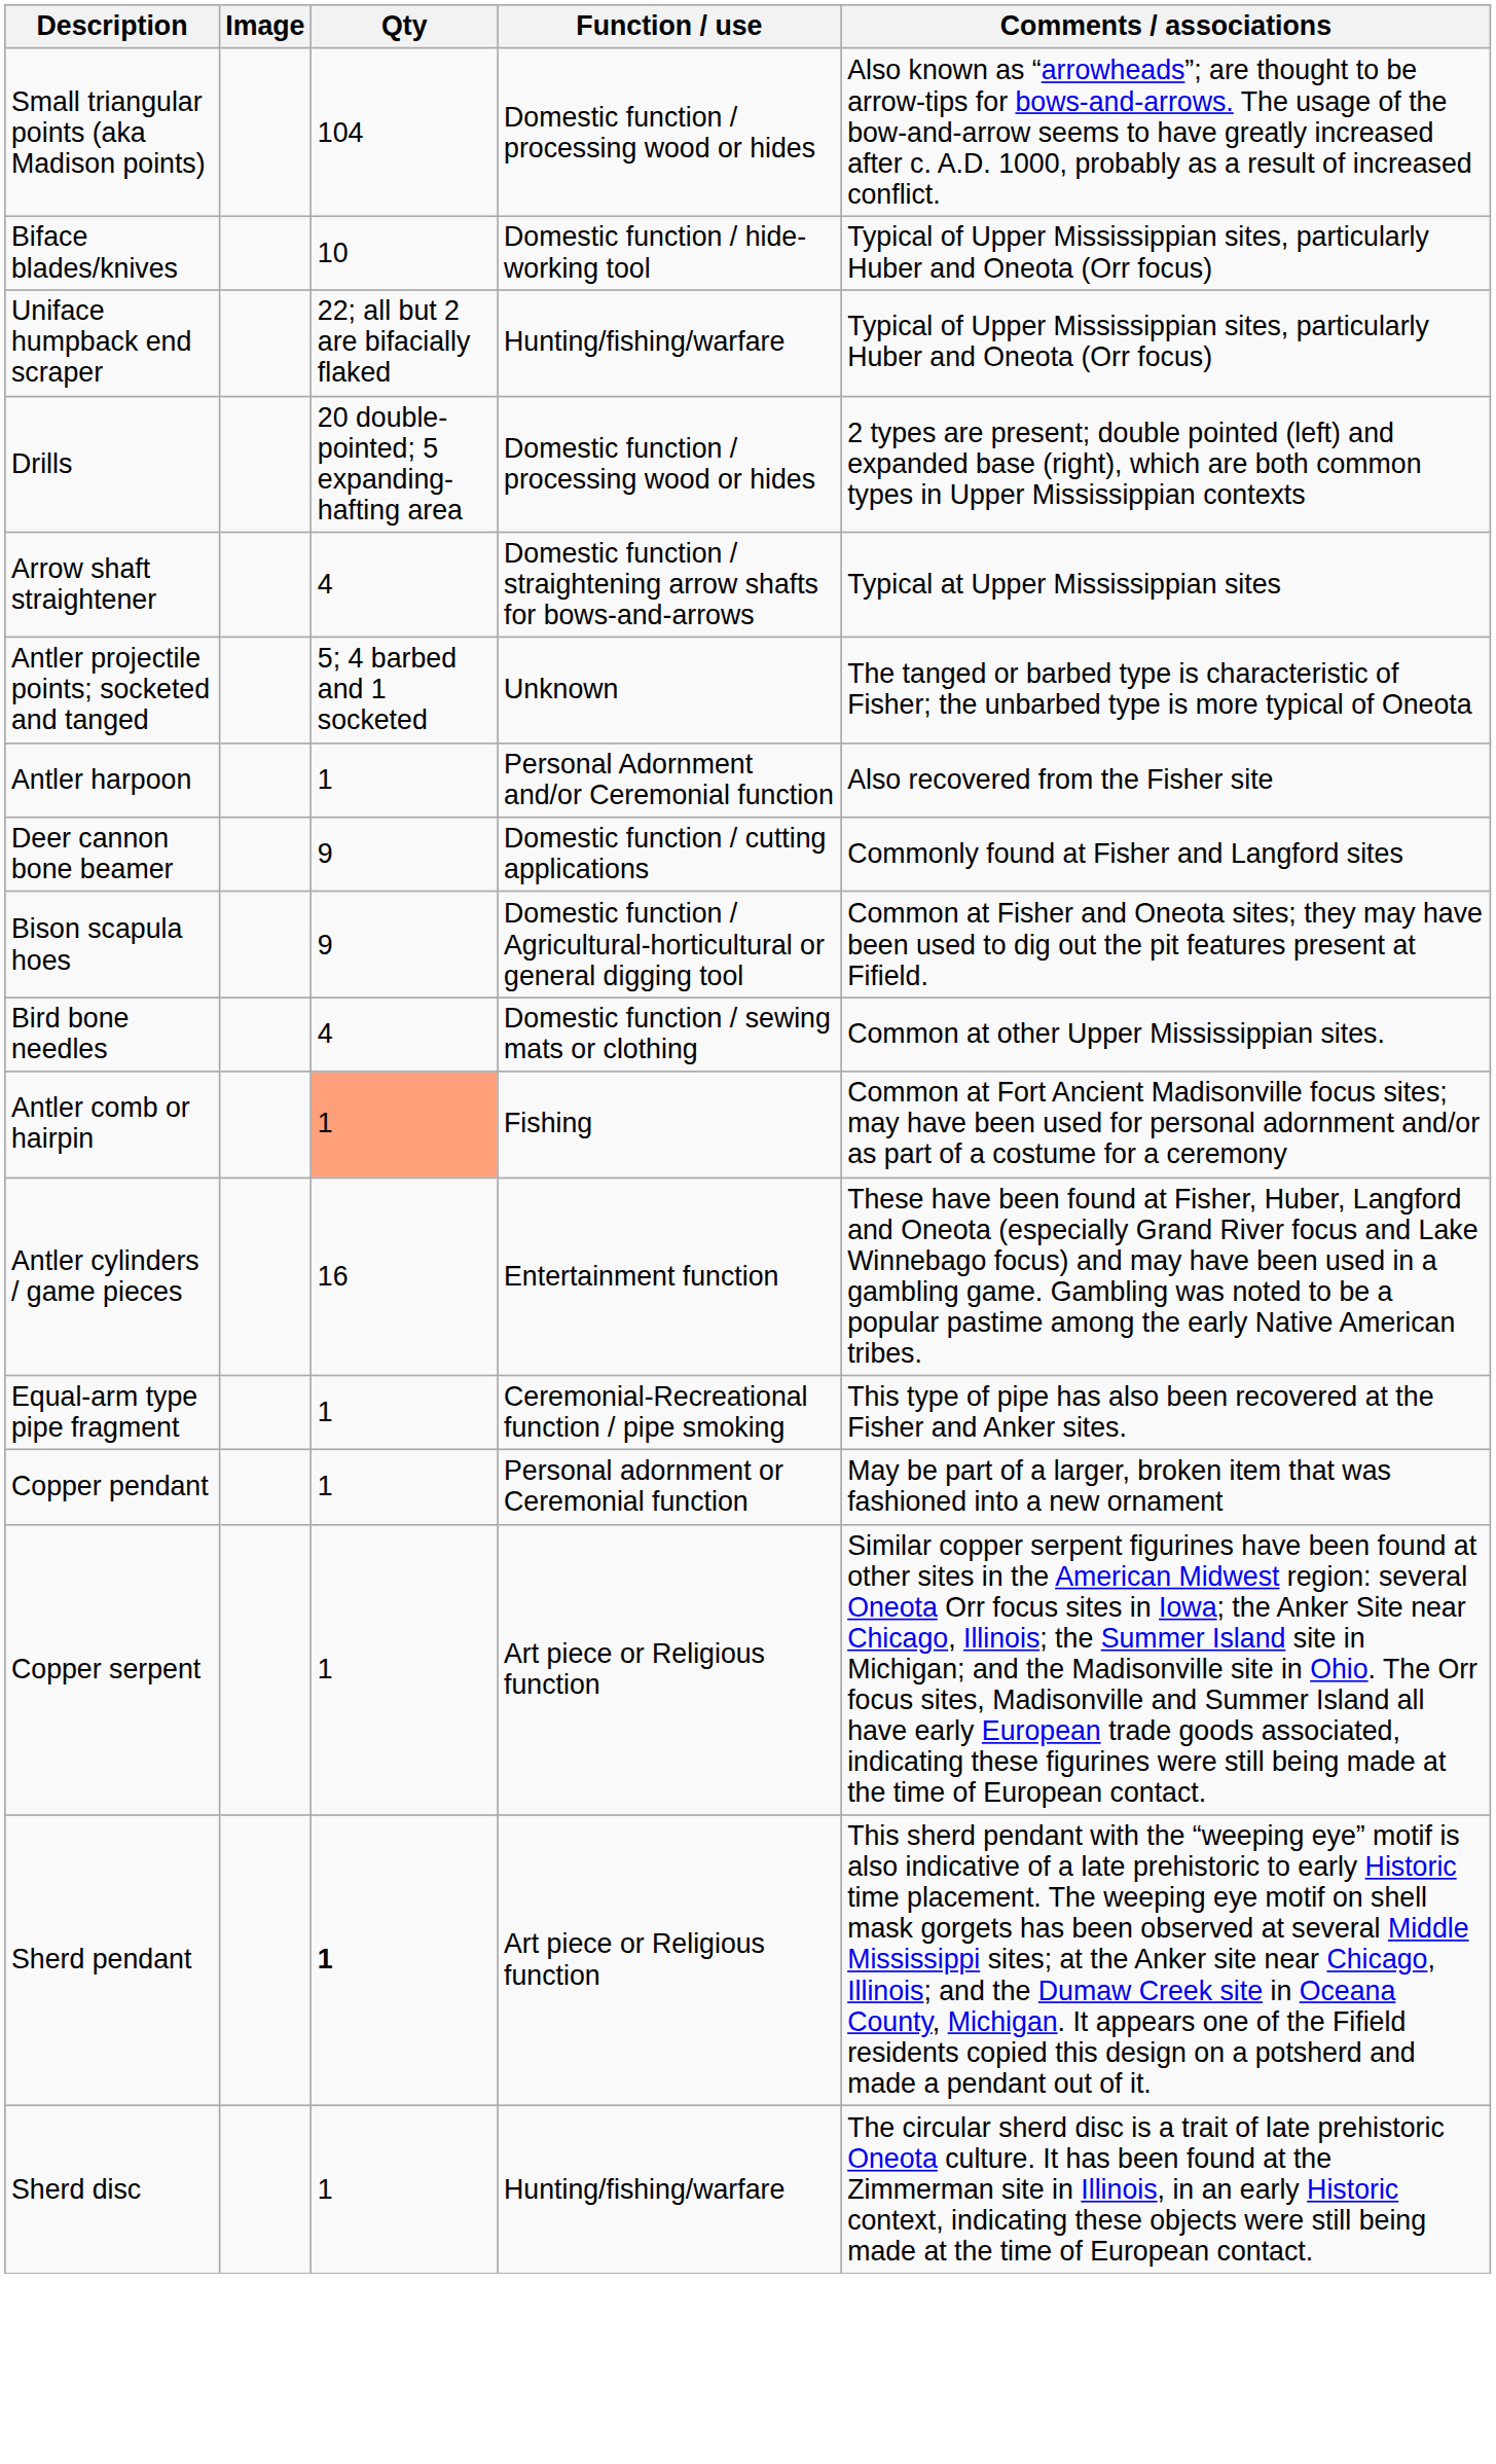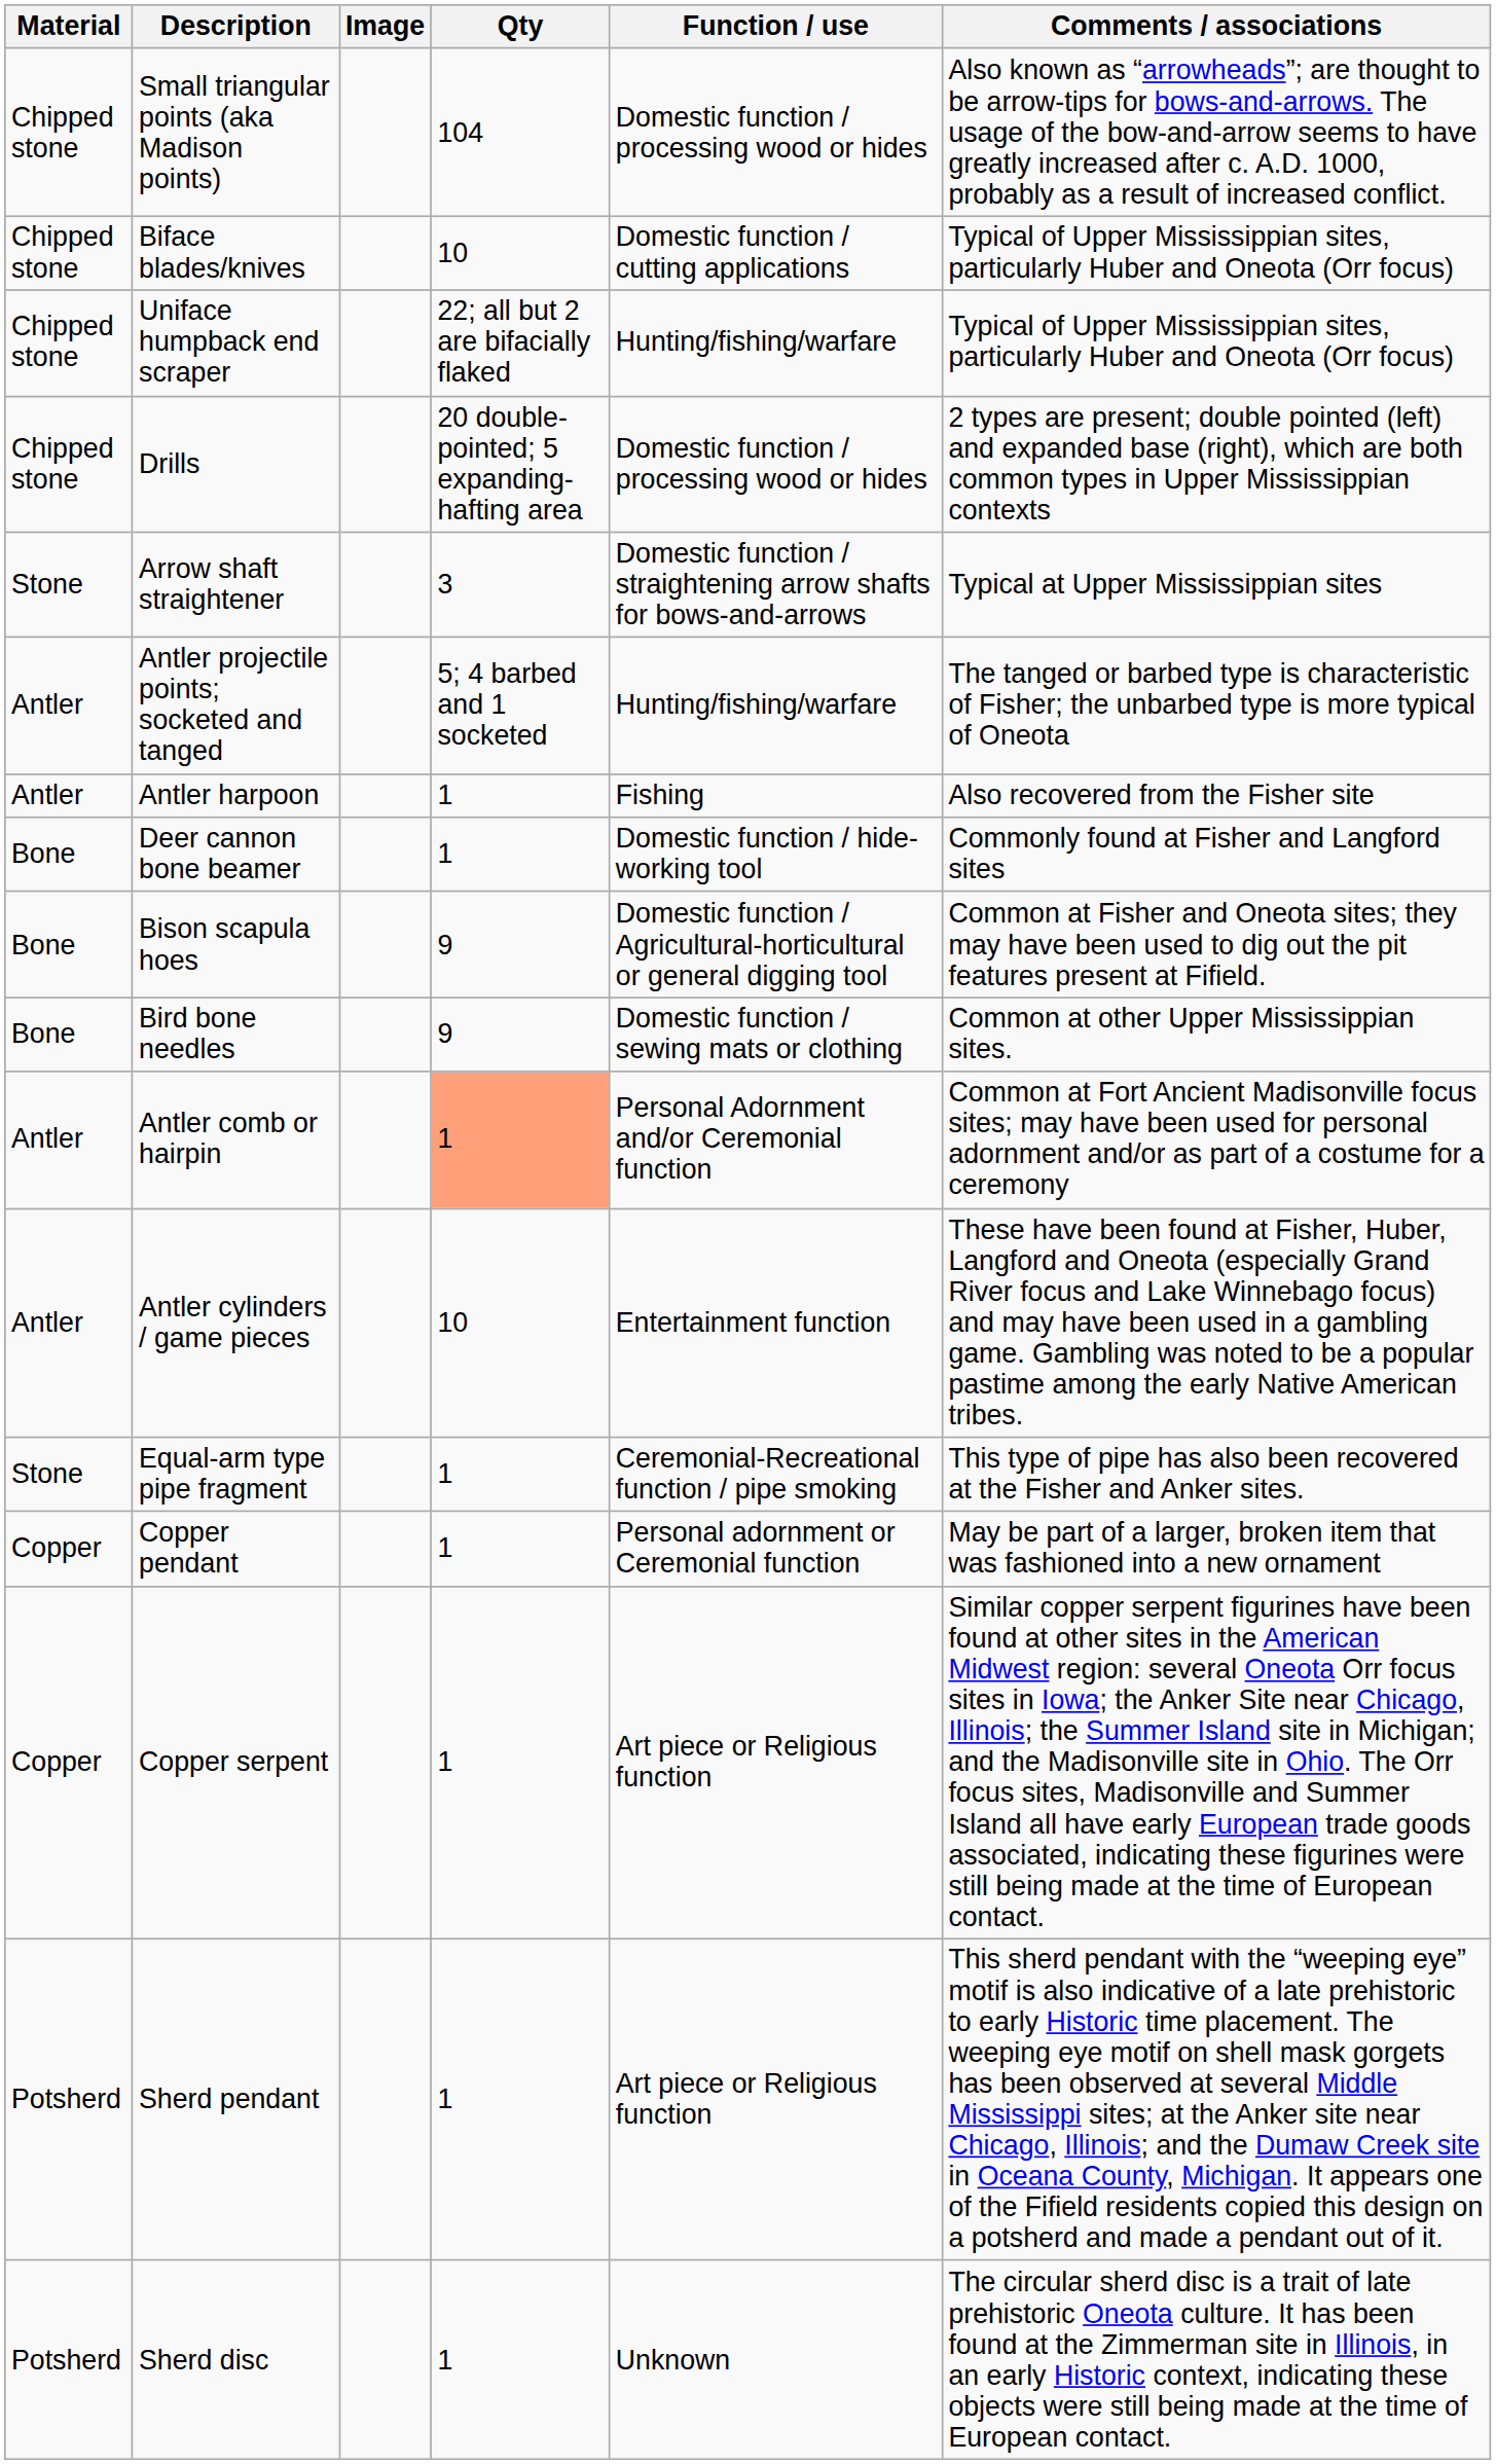+ column: Material | Chipped stone | Chipped stone | Chipped stone | Chipped stone | Stone | Antler | Antler | Bone | Bone | Bone | Antler | Antler | Stone | Copper | Copper | Potsherd | Potsherd
Biface blades/knives | Function / use: Domestic function / hide-working tool -> Domestic function / cutting applications
Arrow shaft straightener | Qty: 4 -> 3
Antler projectile points; socketed and tanged | Function / use: Unknown -> Hunting/fishing/warfare
Antler harpoon | Function / use: Personal Adornment and/or Ceremonial function -> Fishing
Deer cannon bone beamer | Qty: 9 -> 1
Deer cannon bone beamer | Function / use: Domestic function / cutting applications -> Domestic function / hide-working tool
Bird bone needles | Qty: 4 -> 9
Antler comb or hairpin | Function / use: Fishing -> Personal Adornment and/or Ceremonial function
Antler cylinders / game pieces | Qty: 16 -> 10
Sherd pendant | Qty: bold -> normal
Sherd disc | Function / use: Hunting/fishing/warfare -> Unknown
